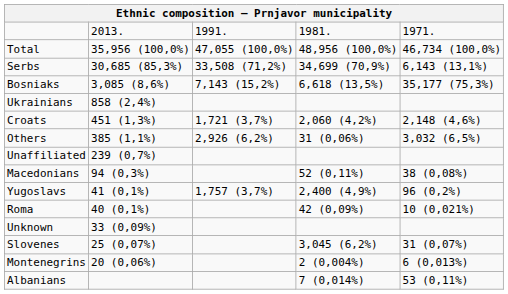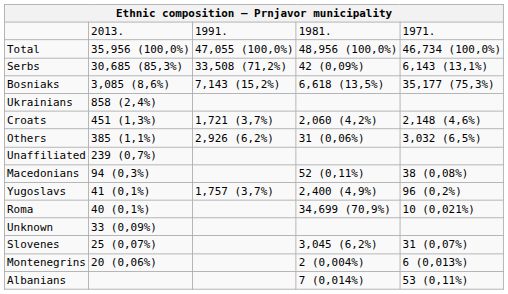Serbs | column 4: 34,699 (70,9%) -> 42 (0,09%)
Roma | column 4: 42 (0,09%) -> 34,699 (70,9%)
